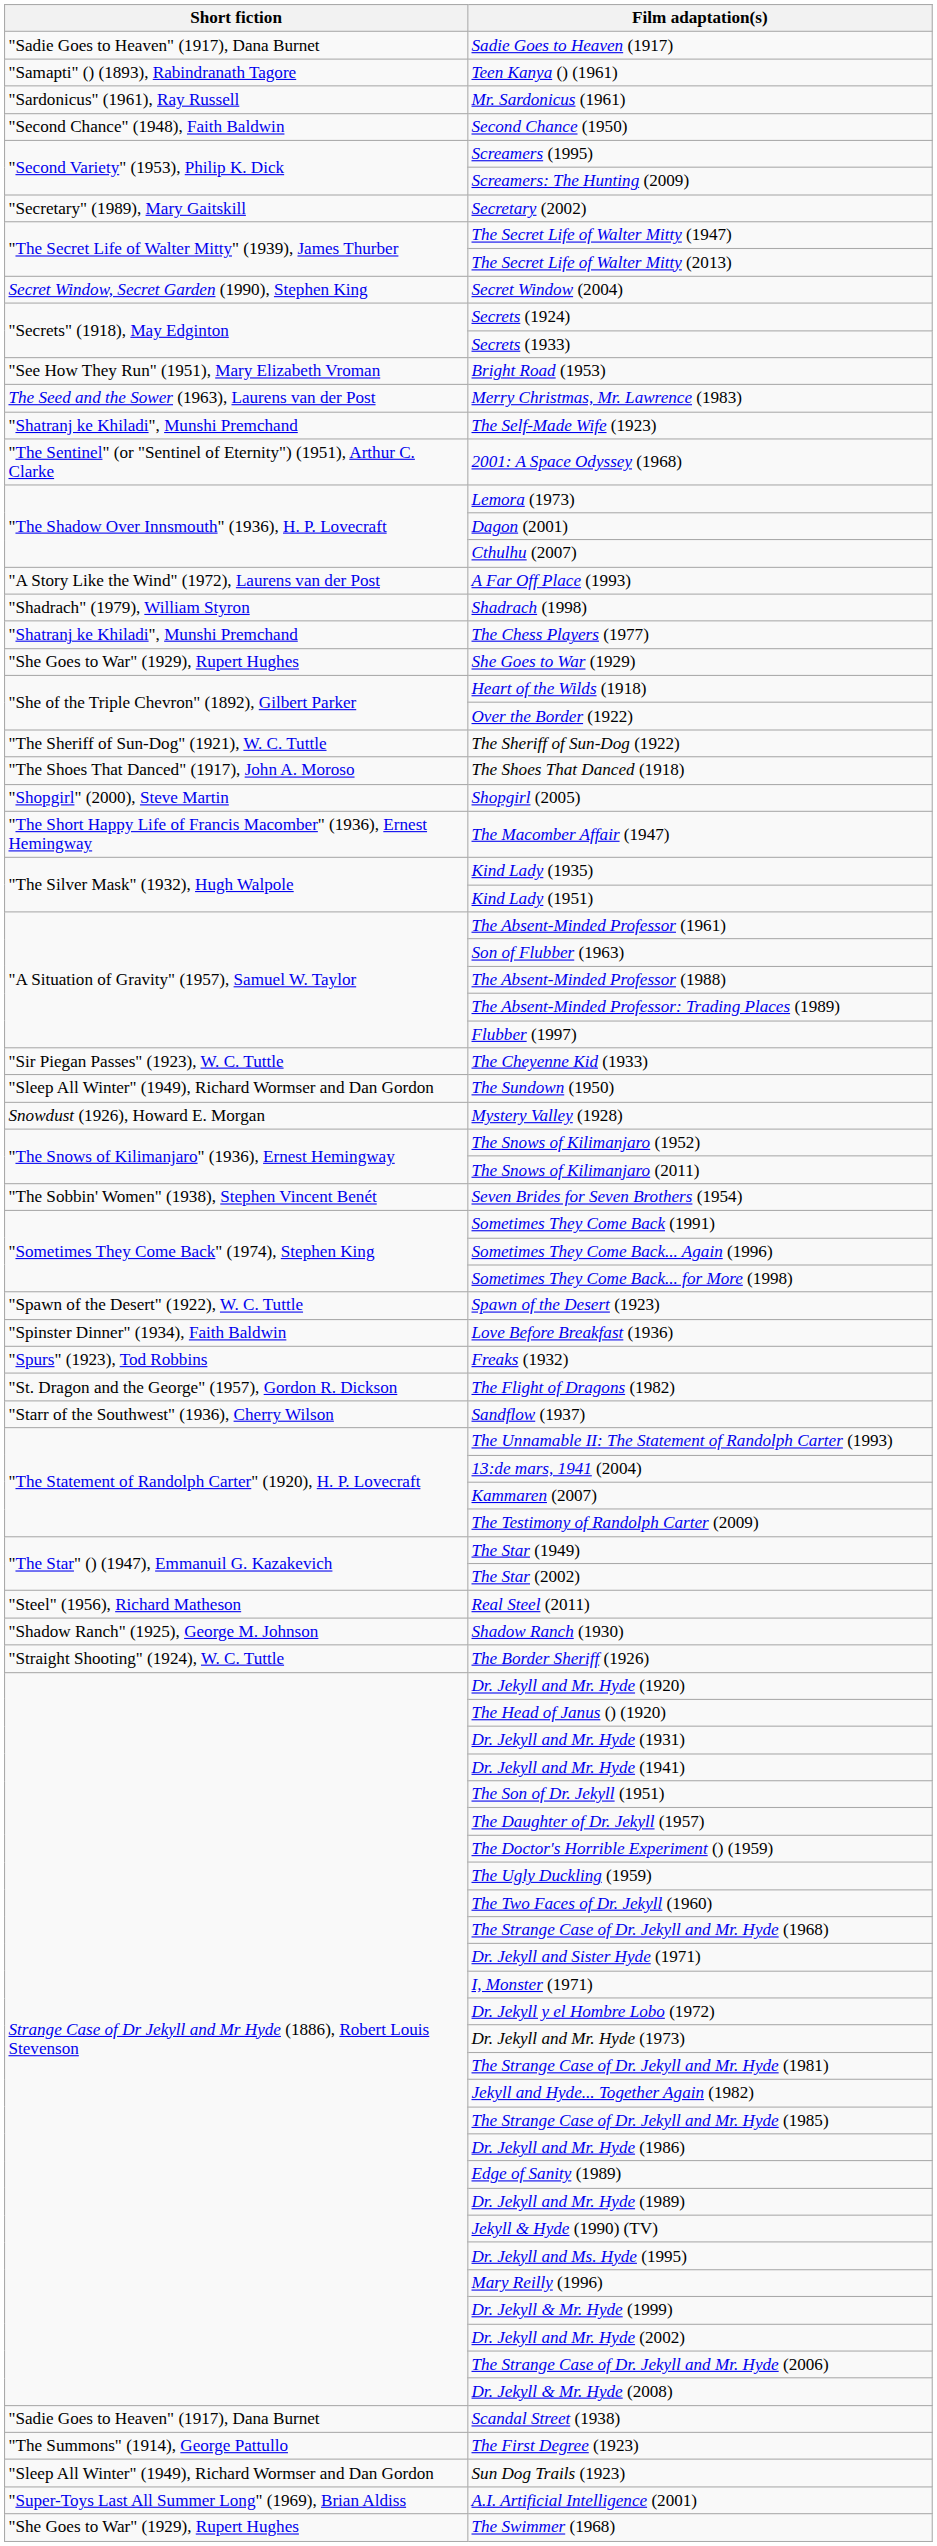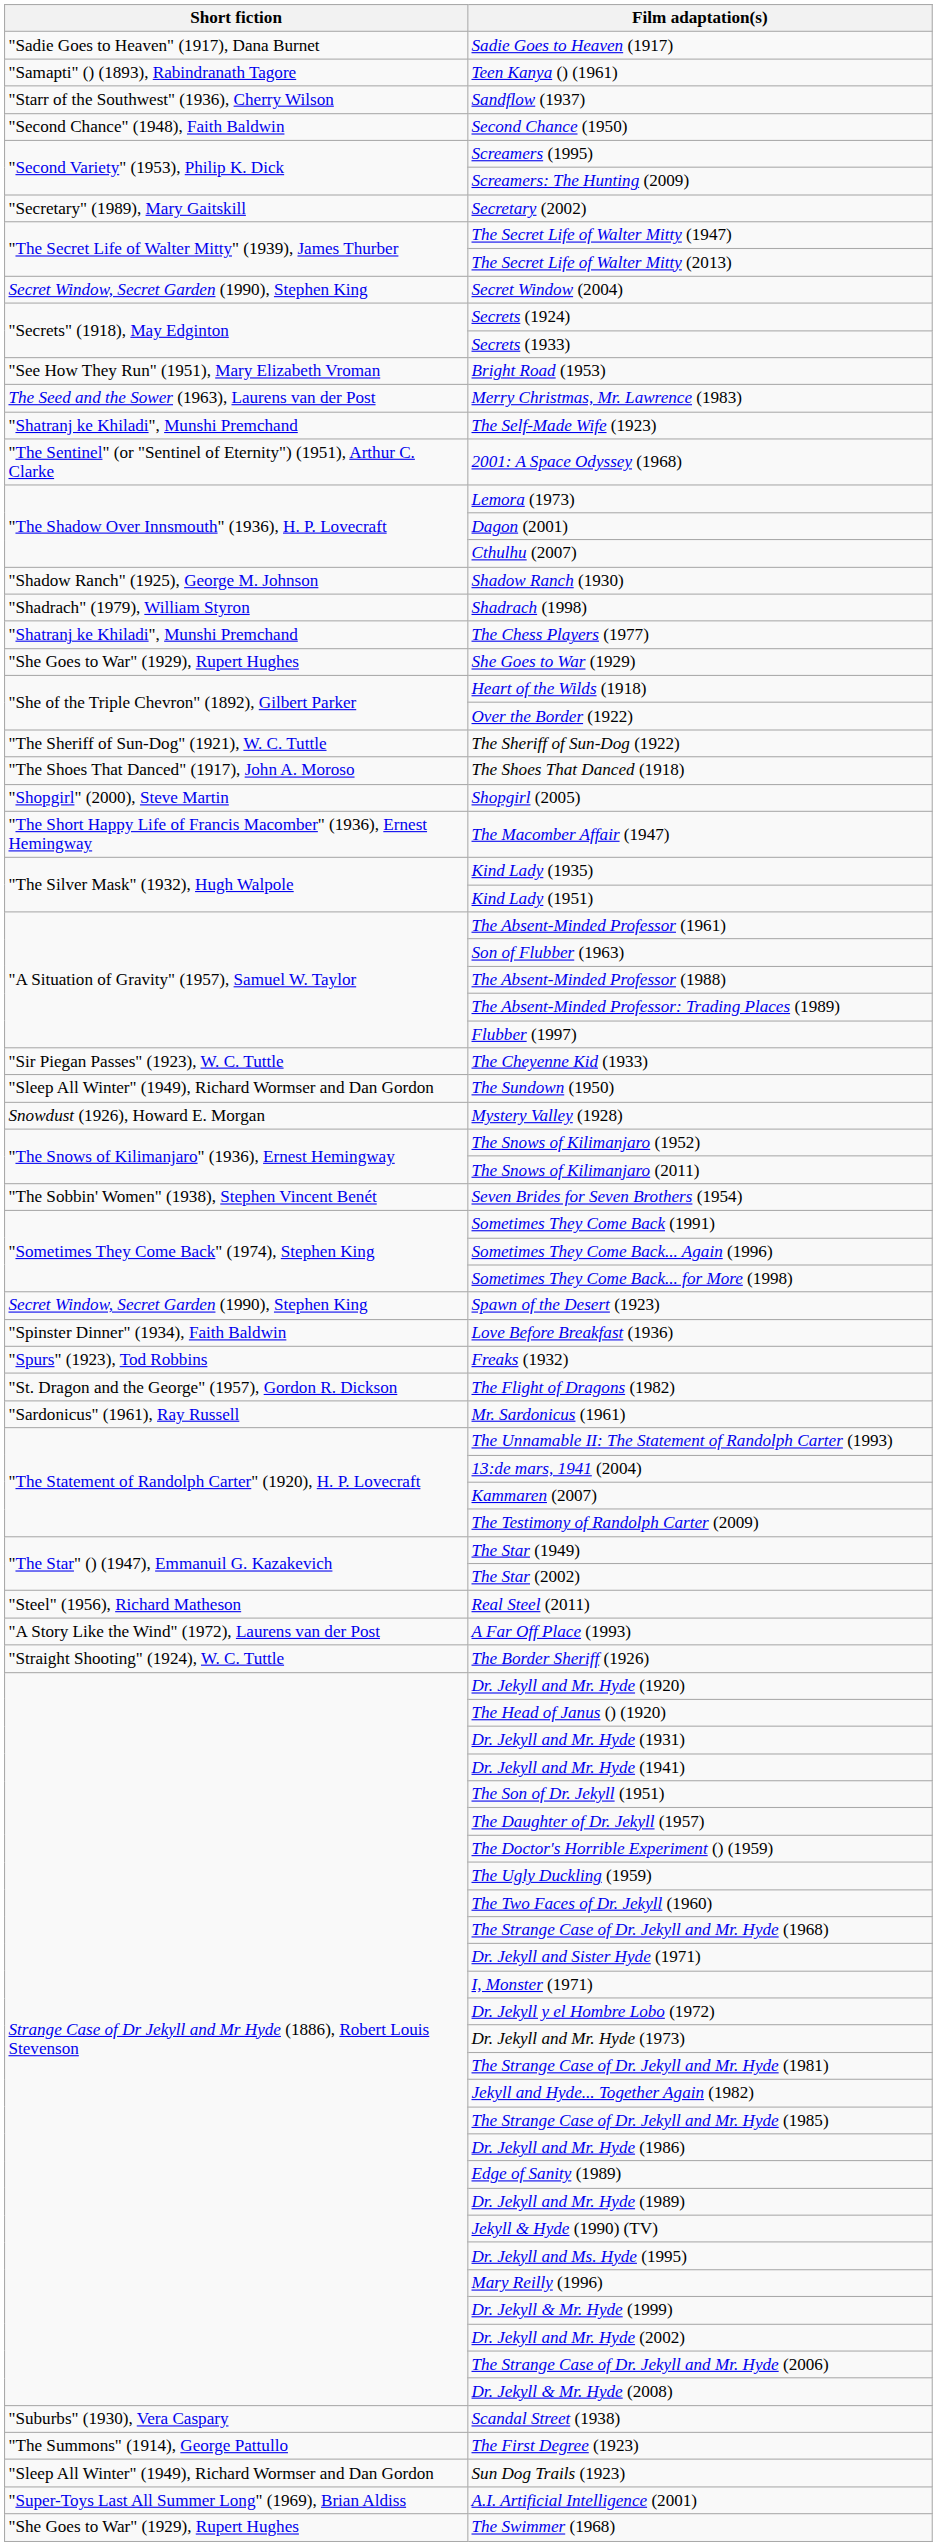rows swapped: Mr. Sardonicus (1961) <-> Sandflow (1937)
rows swapped: Shadow Ranch (1930) <-> A Far Off Place (1993)
Spawn of the Desert (1923) | Short fiction: "Spawn of the Desert" (1922), W. C. Tuttle -> Secret Window, Secret Garden (1990), Stephen King
Scandal Street (1938) | Short fiction: "Sadie Goes to Heaven" (1917), Dana Burnet -> "Suburbs" (1930), Vera Caspary
